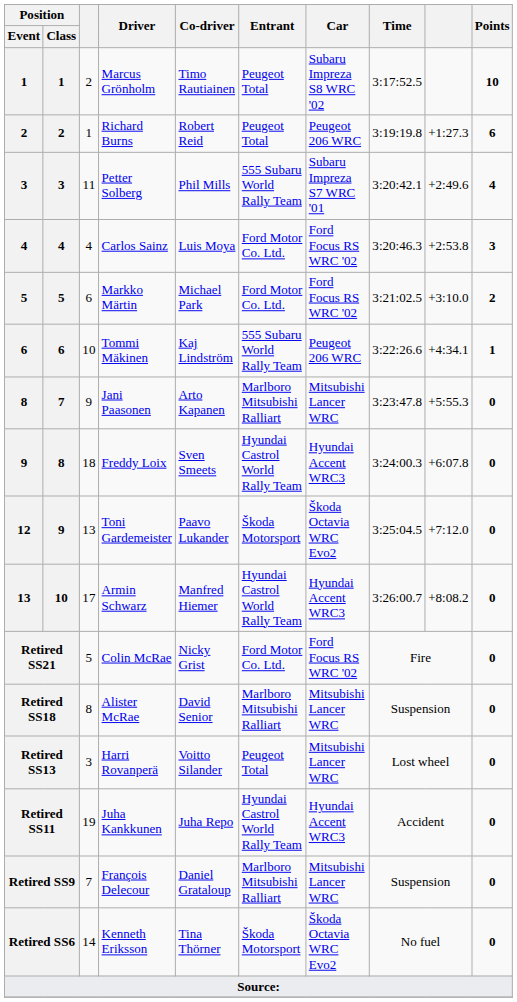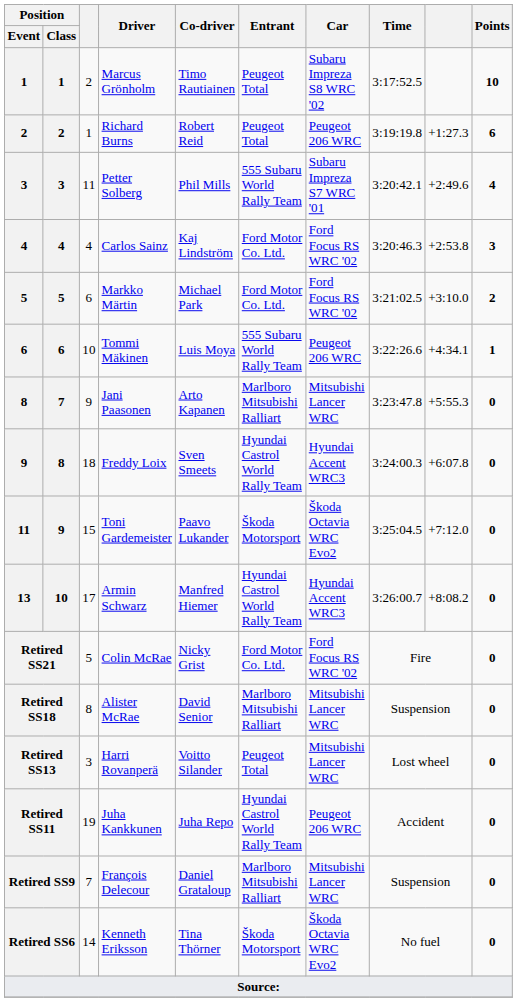Carlos Sainz | Co-driver: Luis Moya -> Kaj Lindström
Tommi Mäkinen | Co-driver: Kaj Lindström -> Luis Moya
Toni Gardemeister | Position / Event: 12 -> 11
Toni Gardemeister | column 3: 13 -> 15
Juha Kankkunen | Car: Hyundai Accent WRC3 -> Peugeot 206 WRC
